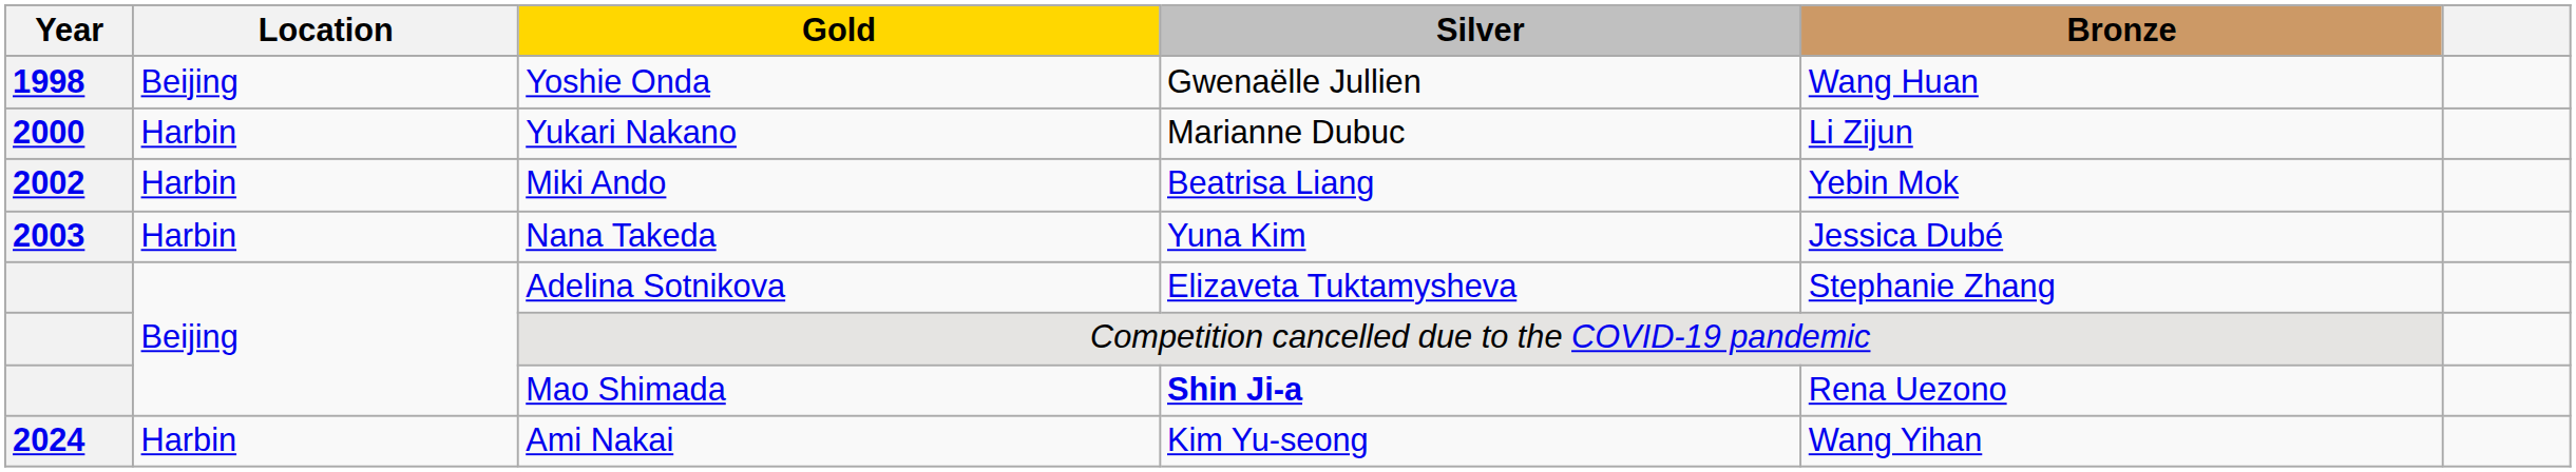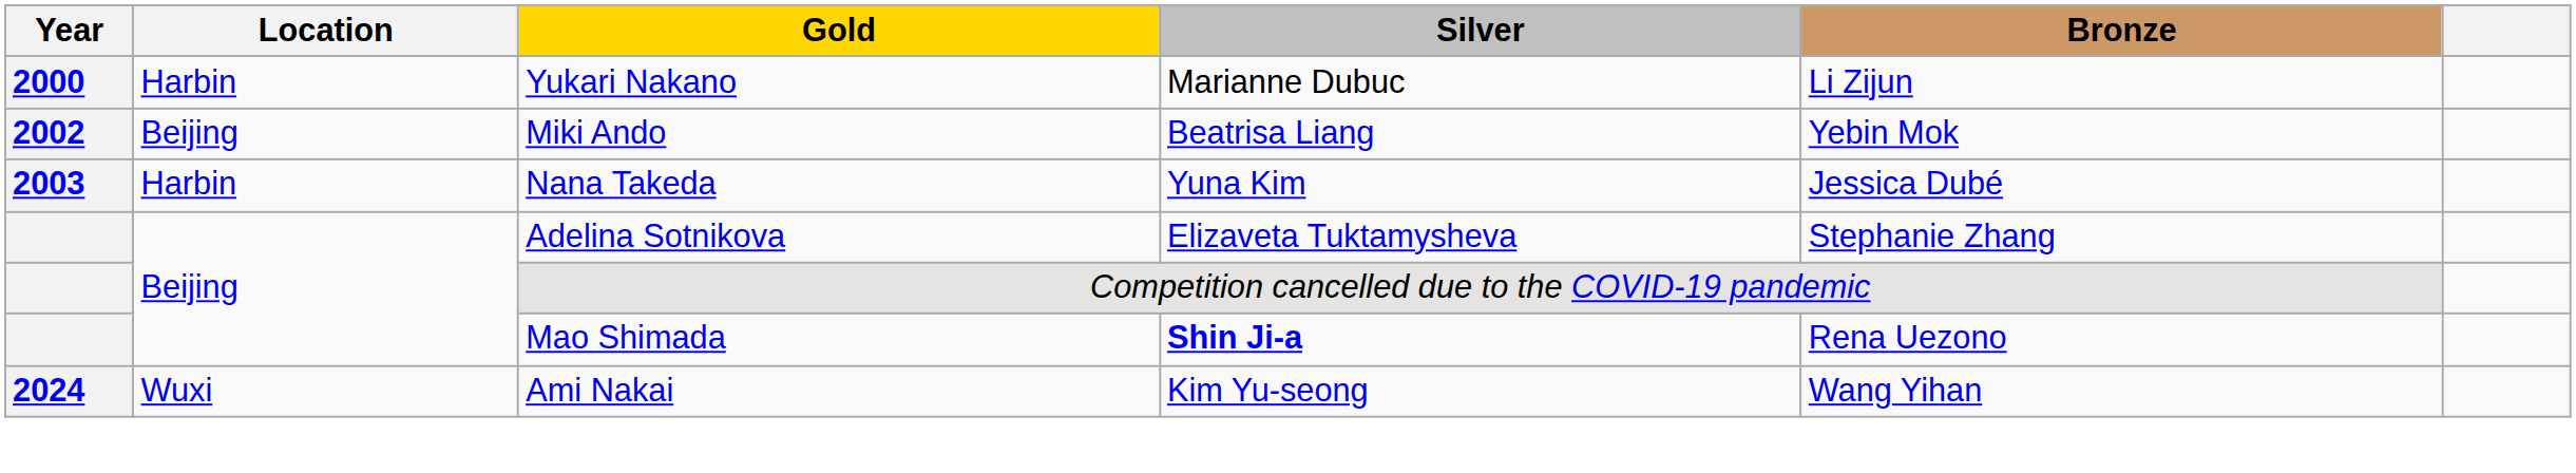- row: 1998 | Beijing | Yoshie Onda | Gwenaëlle Jullien | Wang Huan
Miki Ando | Location: Harbin -> Beijing
Ami Nakai | Location: Harbin -> Wuxi
